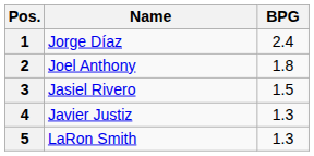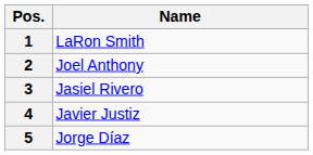- column: BPG | 2.4 | 1.8 | 1.5 | 1.3 | 1.3
1 | Name: Jorge Díaz -> LaRon Smith
5 | Name: LaRon Smith -> Jorge Díaz
